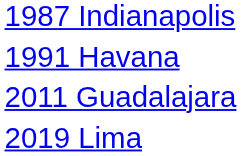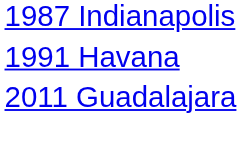- row: 2019 Lima
